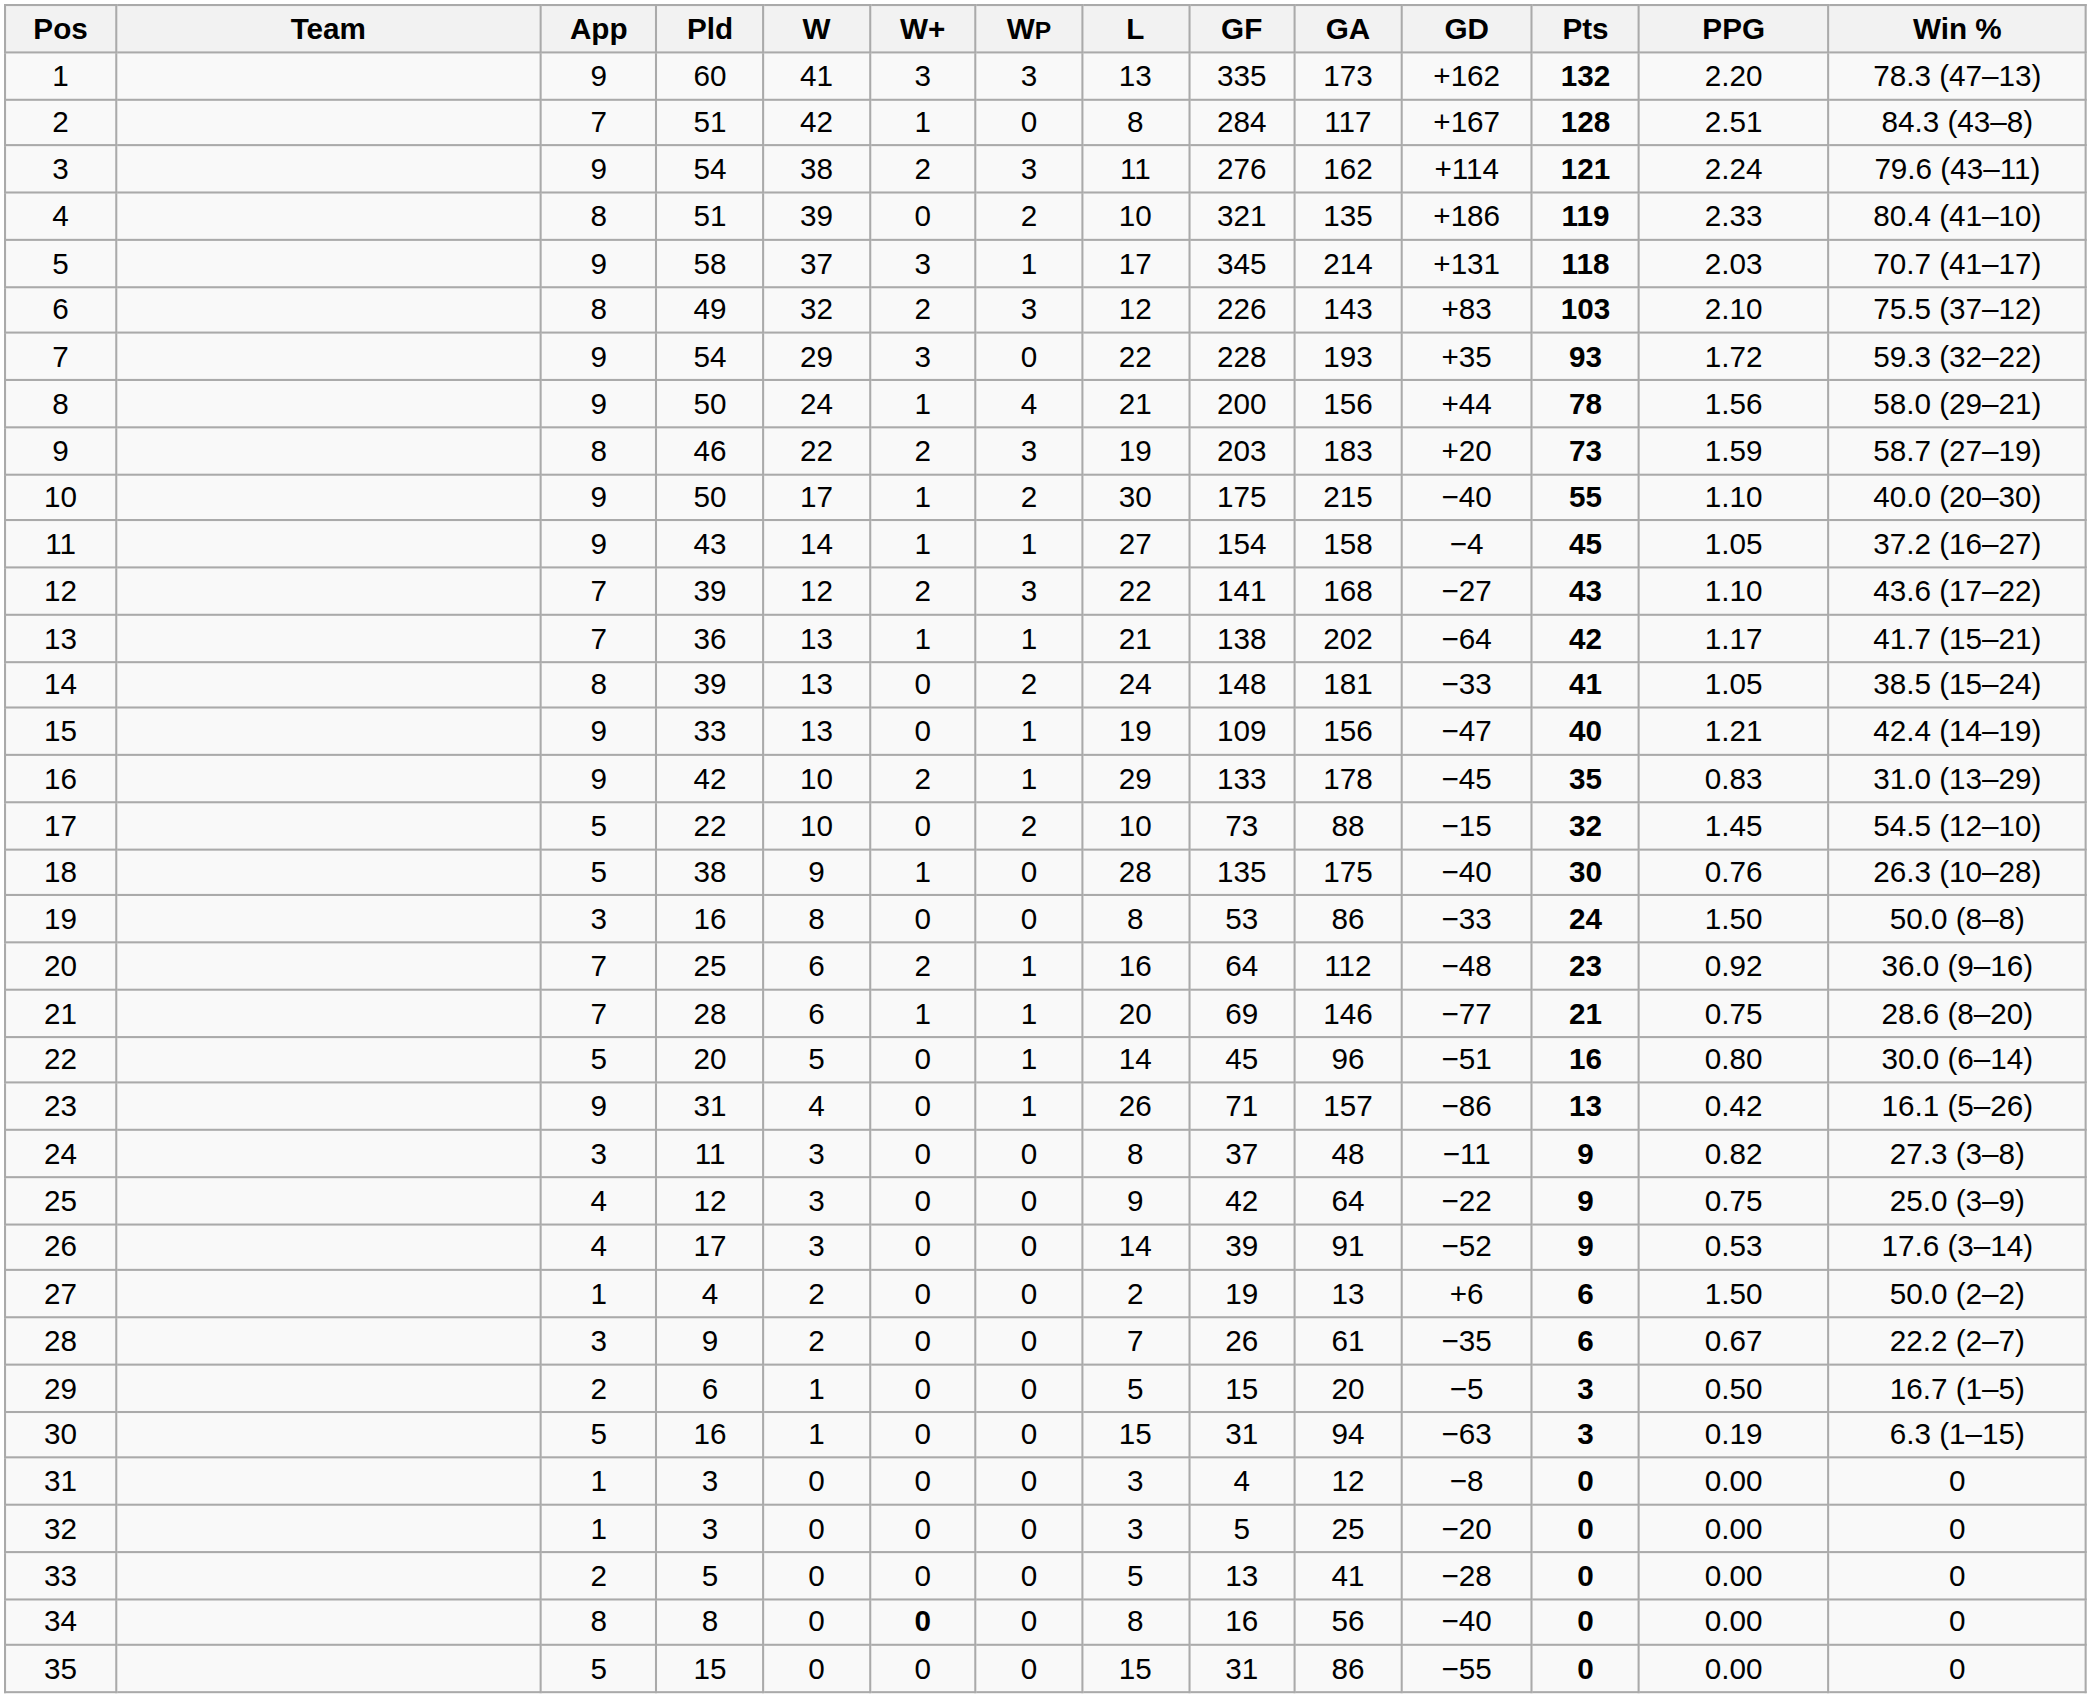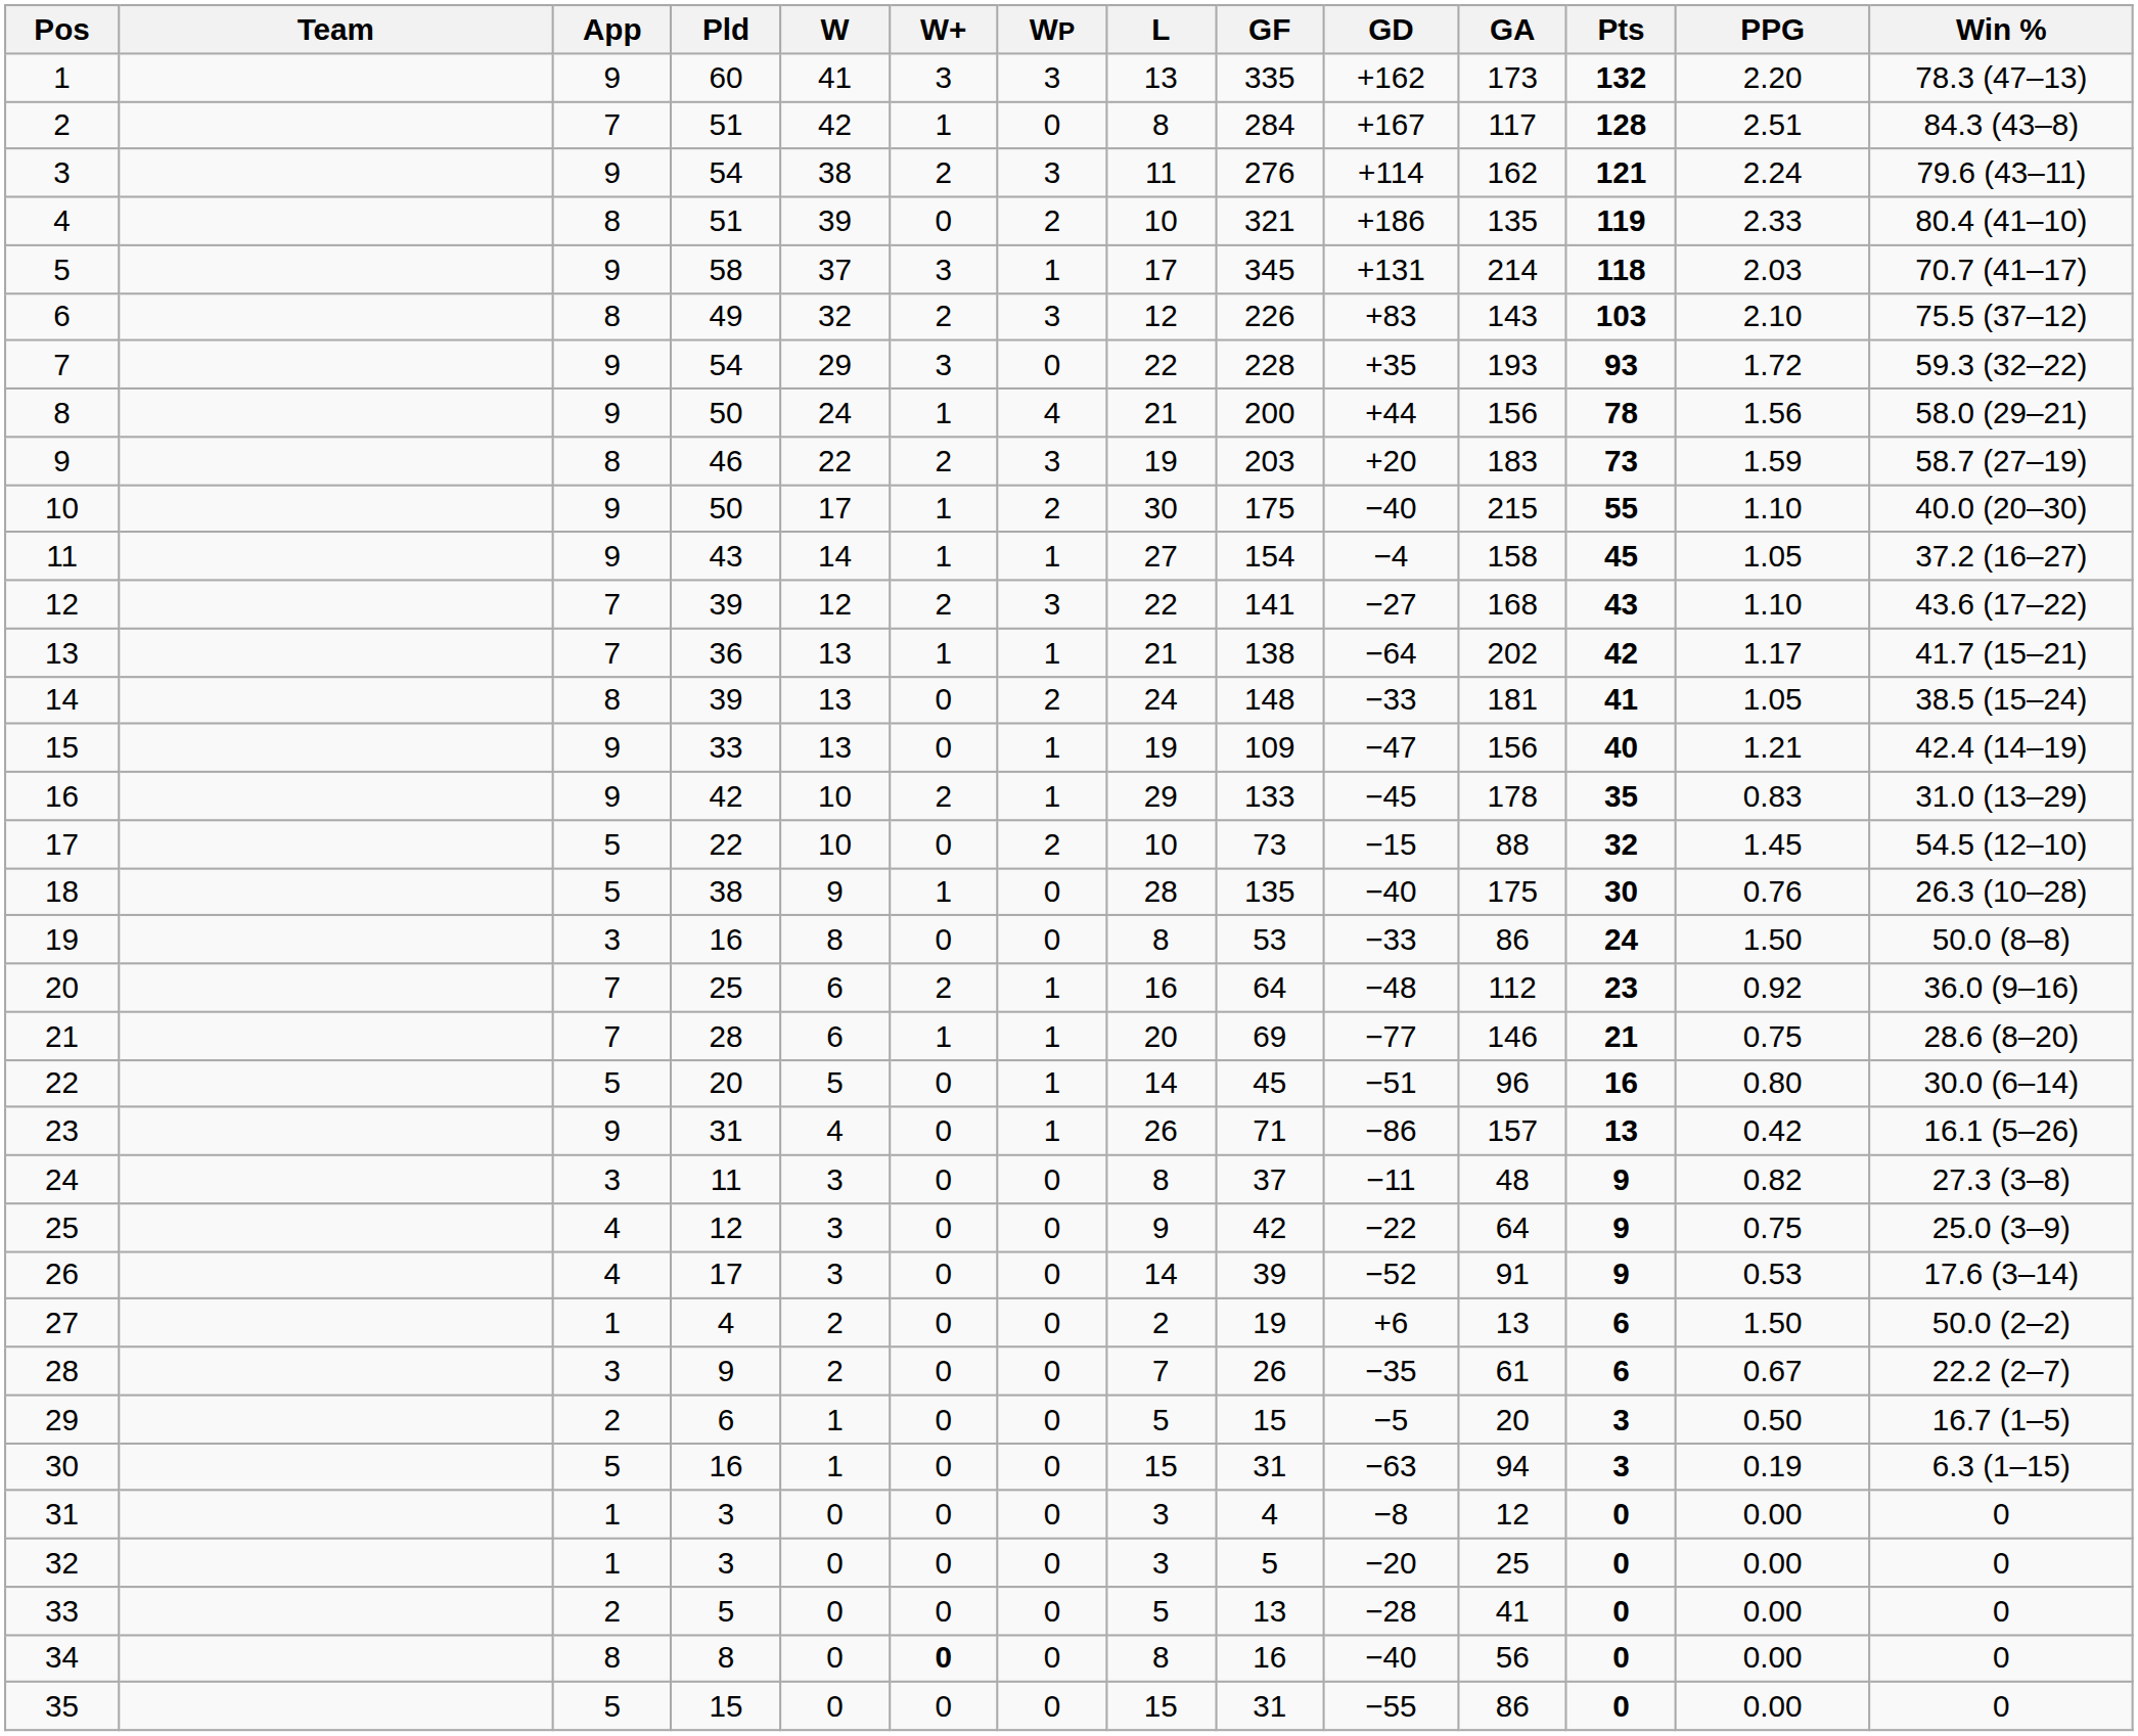columns swapped: GA <-> GD
